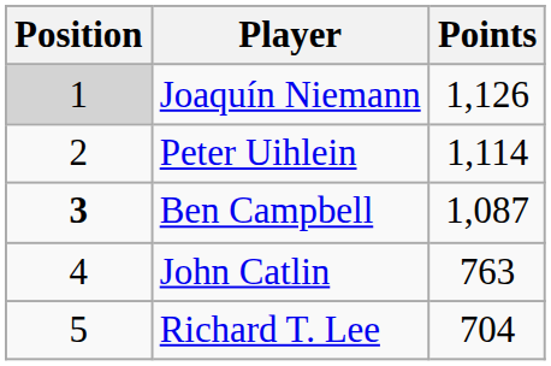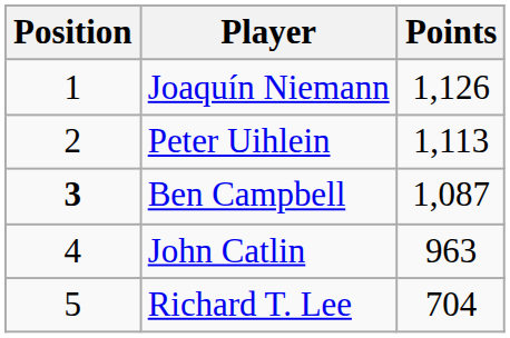Joaquín Niemann | Position: lightgrey background -> no background
Peter Uihlein | Points: 1,114 -> 1,113
John Catlin | Points: 763 -> 963
